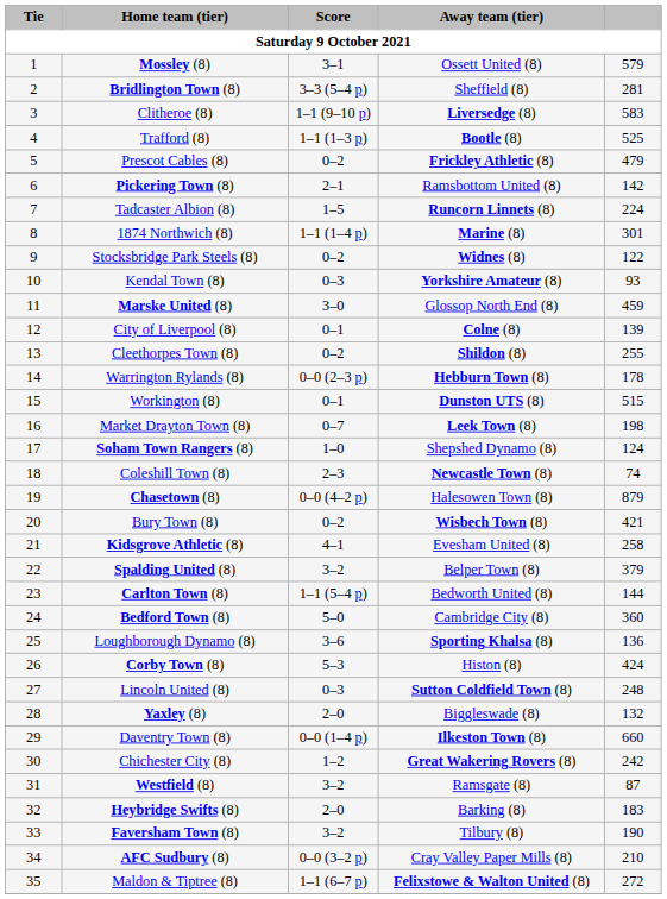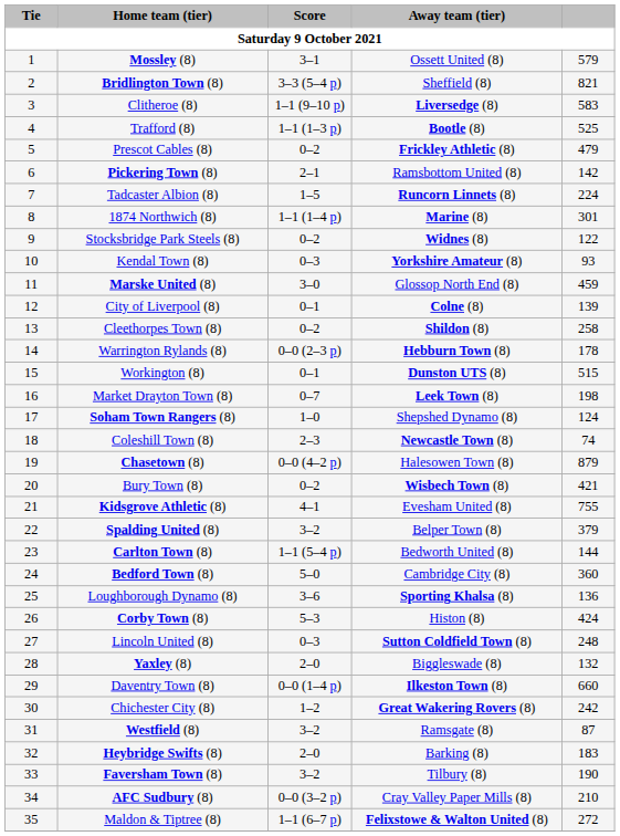Bridlington Town (8) | column 5: 281 -> 821
Cleethorpes Town (8) | column 5: 255 -> 258
Kidsgrove Athletic (8) | column 5: 258 -> 755
